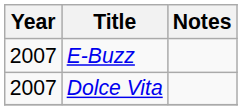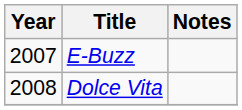Dolce Vita | Year: 2007 -> 2008
